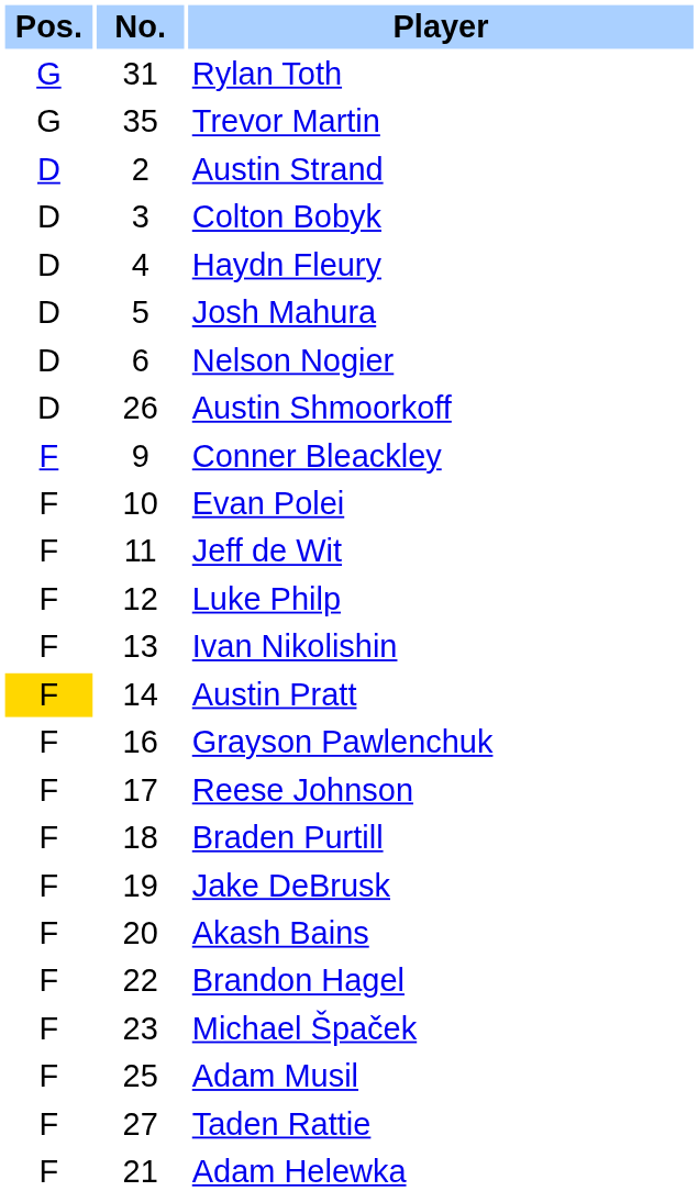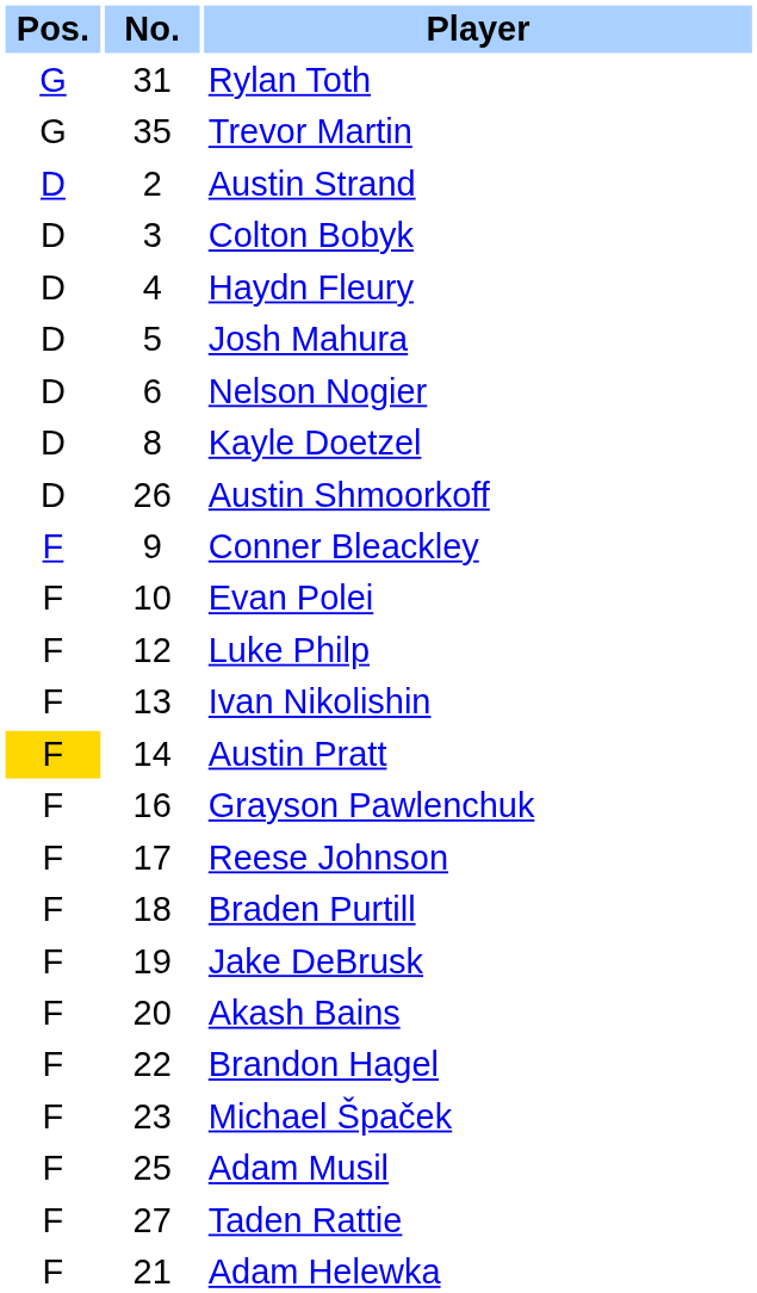+ row: D | 8 | Kayle Doetzel
- row: F | 11 | Jeff de Wit
